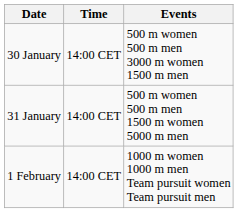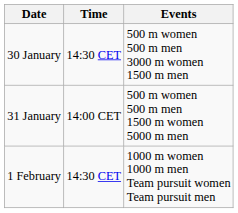30 January | Time: 14:00 CET -> 14:30 CET
1 February | Time: 14:00 CET -> 14:30 CET
